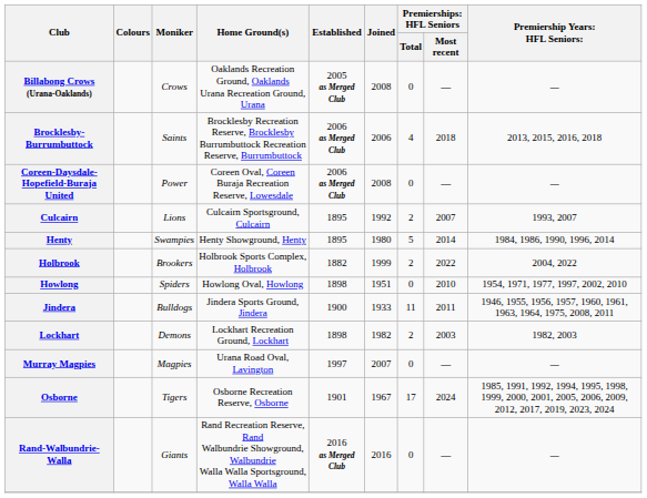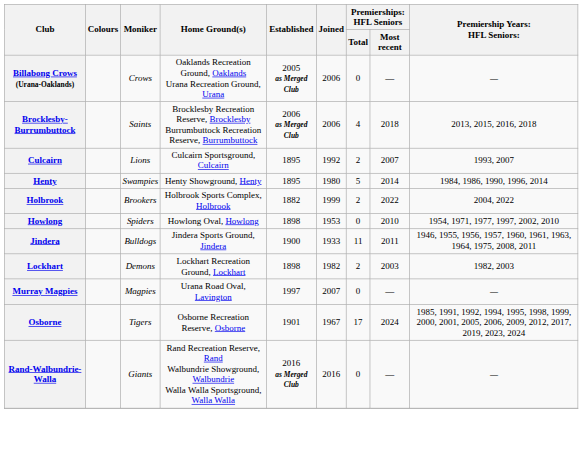Billabong Crows (Urana-Oaklands) | Joined: 2008 -> 2006
- row: Coreen-Daysdale-Hopefield-Buraja United | Power | Coreen Oval, Coreen Buraja Recreation Reserve, Lowesdale | 2006 as Merged Club | 2008 | 0 | — | —
Howlong | Joined: 1951 -> 1953
